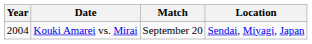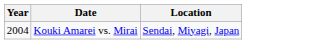- column: Match | September 20
